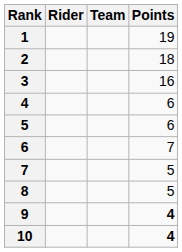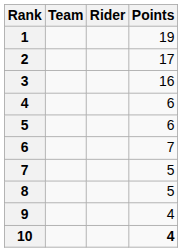columns swapped: Rider <-> Team
2 | Points: 18 -> 17
9 | Points: bold -> normal
